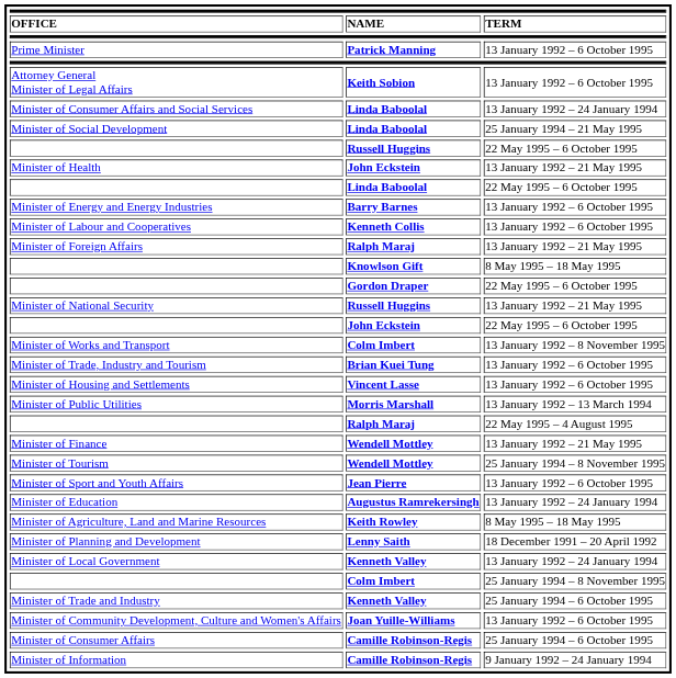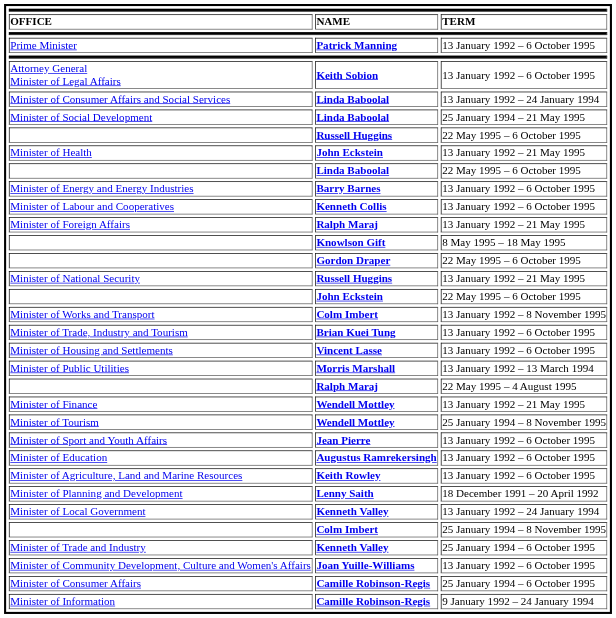Minister of Education | TERM: 13 January 1992 – 24 January 1994 -> 13 January 1992 – 6 October 1995
Minister of Agriculture, Land and Marine Resources | TERM: 8 May 1995 – 18 May 1995 -> 13 January 1992 – 6 October 1995
